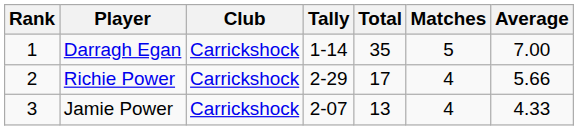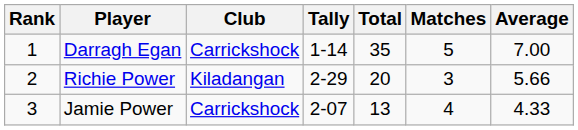Richie Power | Club: Carrickshock -> Kiladangan
Richie Power | Total: 17 -> 20
Richie Power | Matches: 4 -> 3
